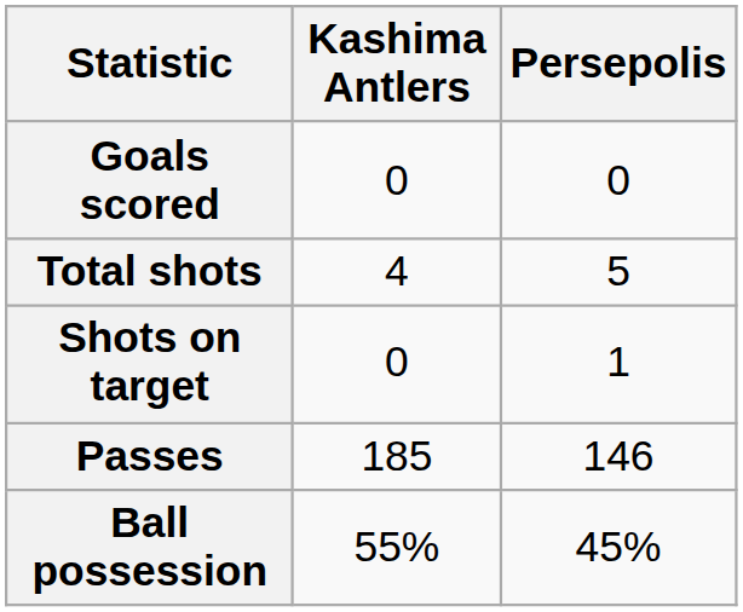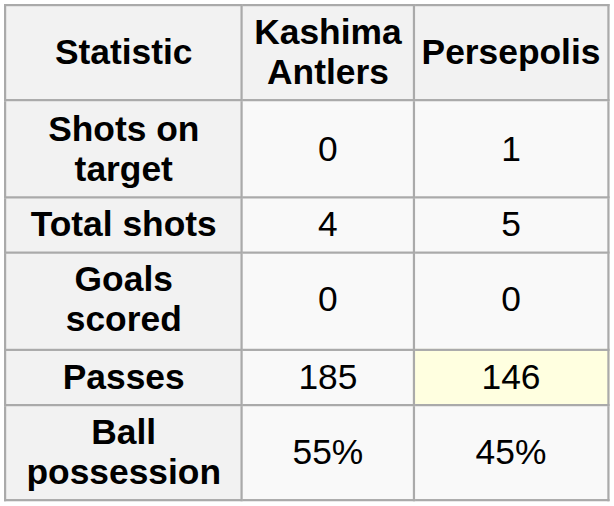rows swapped: Goals scored <-> Shots on target
Passes | Persepolis: no background -> lightyellow background
